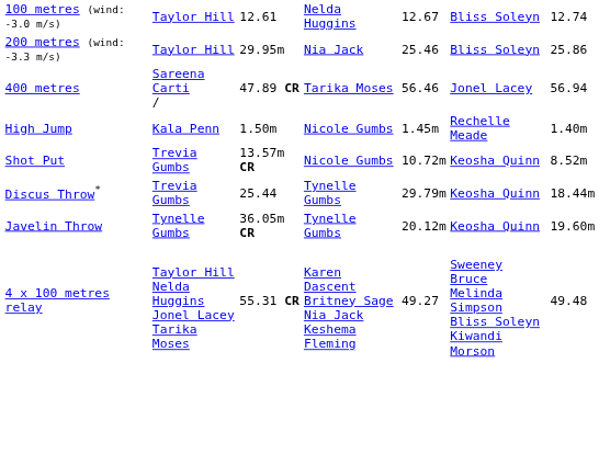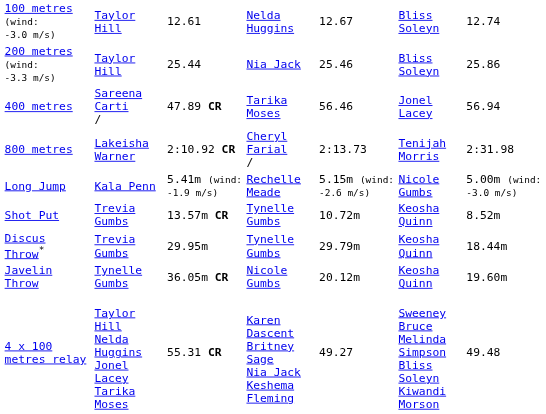200 metres (wind: -3.3 m/s) | column 3: 29.95m -> 25.44
+ row: 800 metres | Lakeisha Warner | 2:10.92 CR | Cheryl Farial / | 2:13.73 | Tenijah Morris | 2:31.98
- row: High Jump | Kala Penn | 1.50m | Nicole Gumbs | 1.45m | Rechelle Meade | 1.40m
+ row: Long Jump | Kala Penn | 5.41m (wind: -1.9 m/s) | Rechelle Meade | 5.15m (wind: -2.6 m/s) | Nicole Gumbs | 5.00m (wind: -3.0 m/s)
Shot Put | column 4: Nicole Gumbs -> Tynelle Gumbs
Discus Throw* | column 3: 25.44 -> 29.95m
Javelin Throw | column 4: Tynelle Gumbs -> Nicole Gumbs
